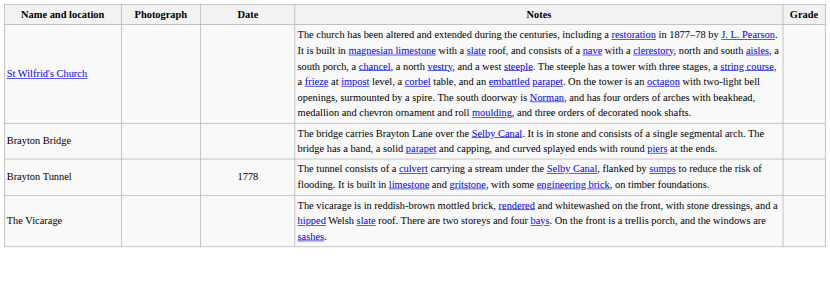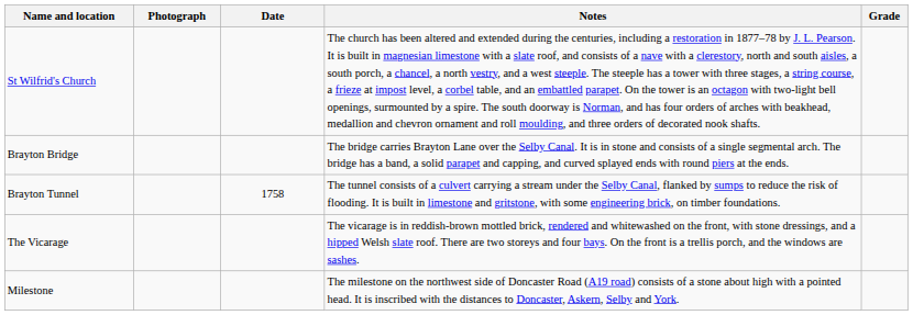Brayton Tunnel | Date: 1778 -> 1758
+ row: Milestone | The milestone on the northwest side of Doncaster Road (A19 road) consists of a stone about high with a pointed head. It is inscribed with the distances to Doncaster, Askern, Selby and York.
